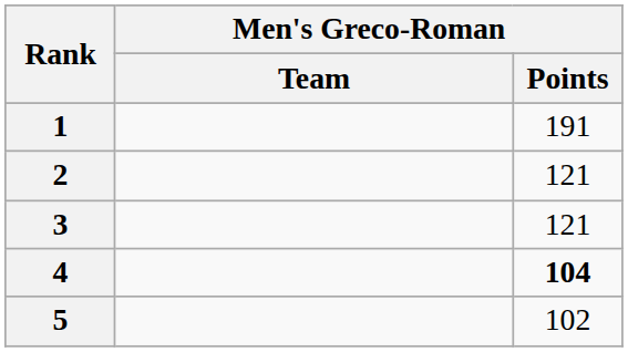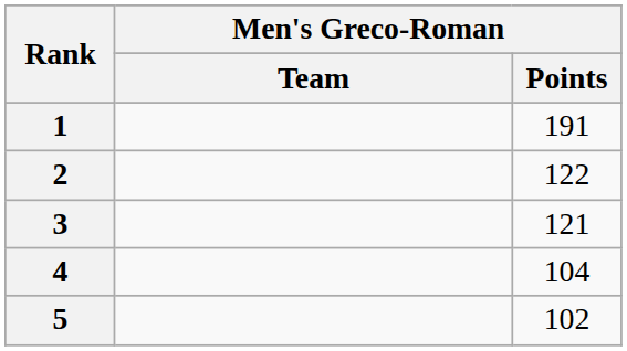2 | Men's Greco-Roman / Points: 121 -> 122
4 | Men's Greco-Roman / Points: bold -> normal
